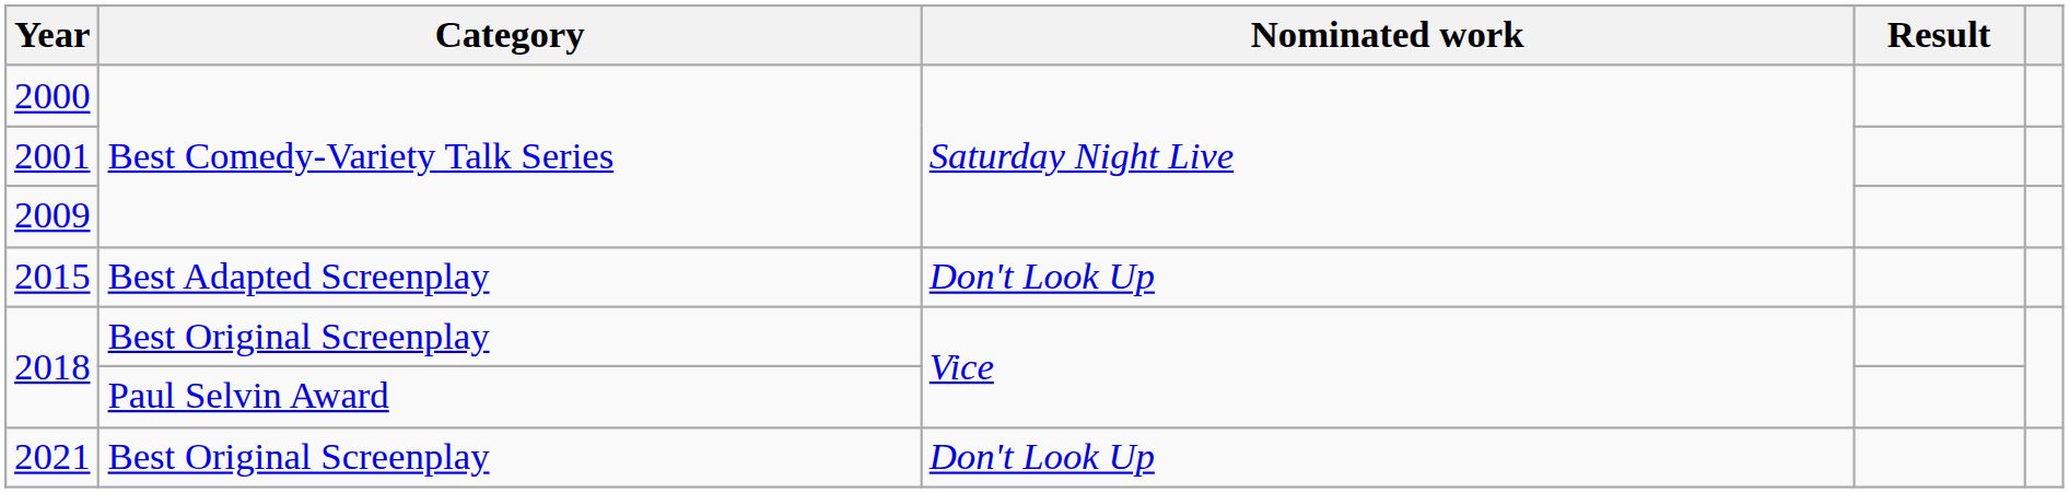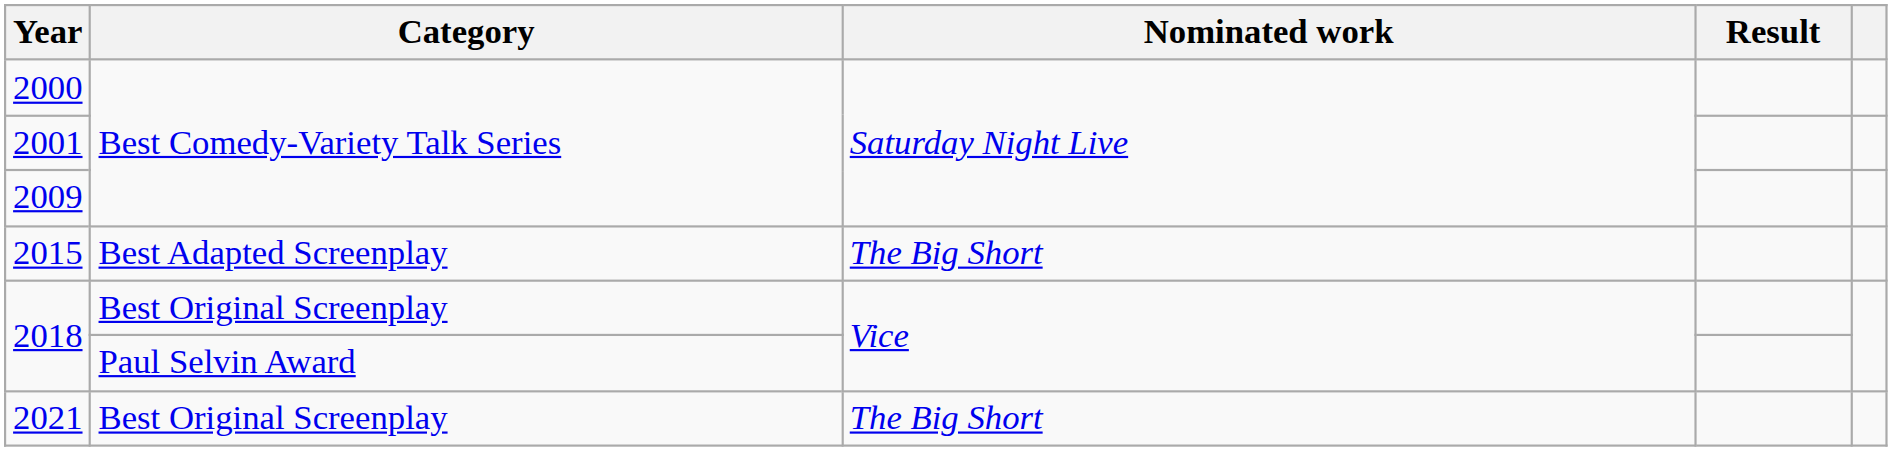2015 | Nominated work: Don't Look Up -> The Big Short
2021 | Nominated work: Don't Look Up -> The Big Short
